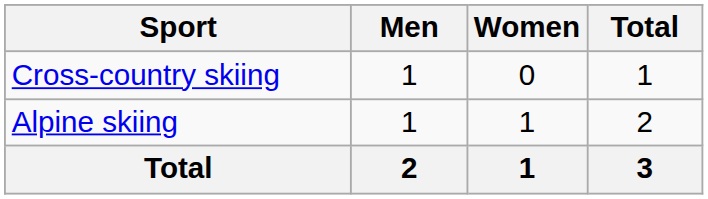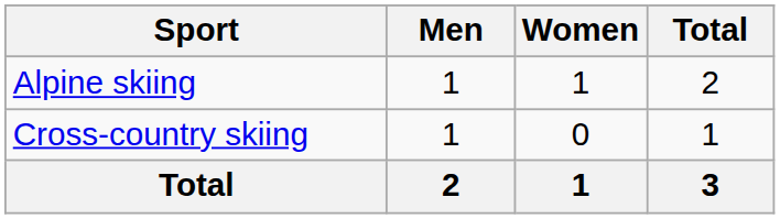rows swapped: Alpine skiing <-> Cross-country skiing
